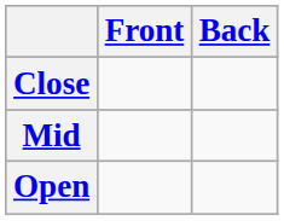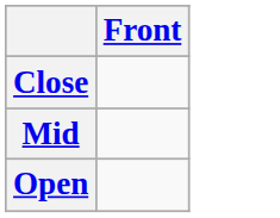- column: Back
